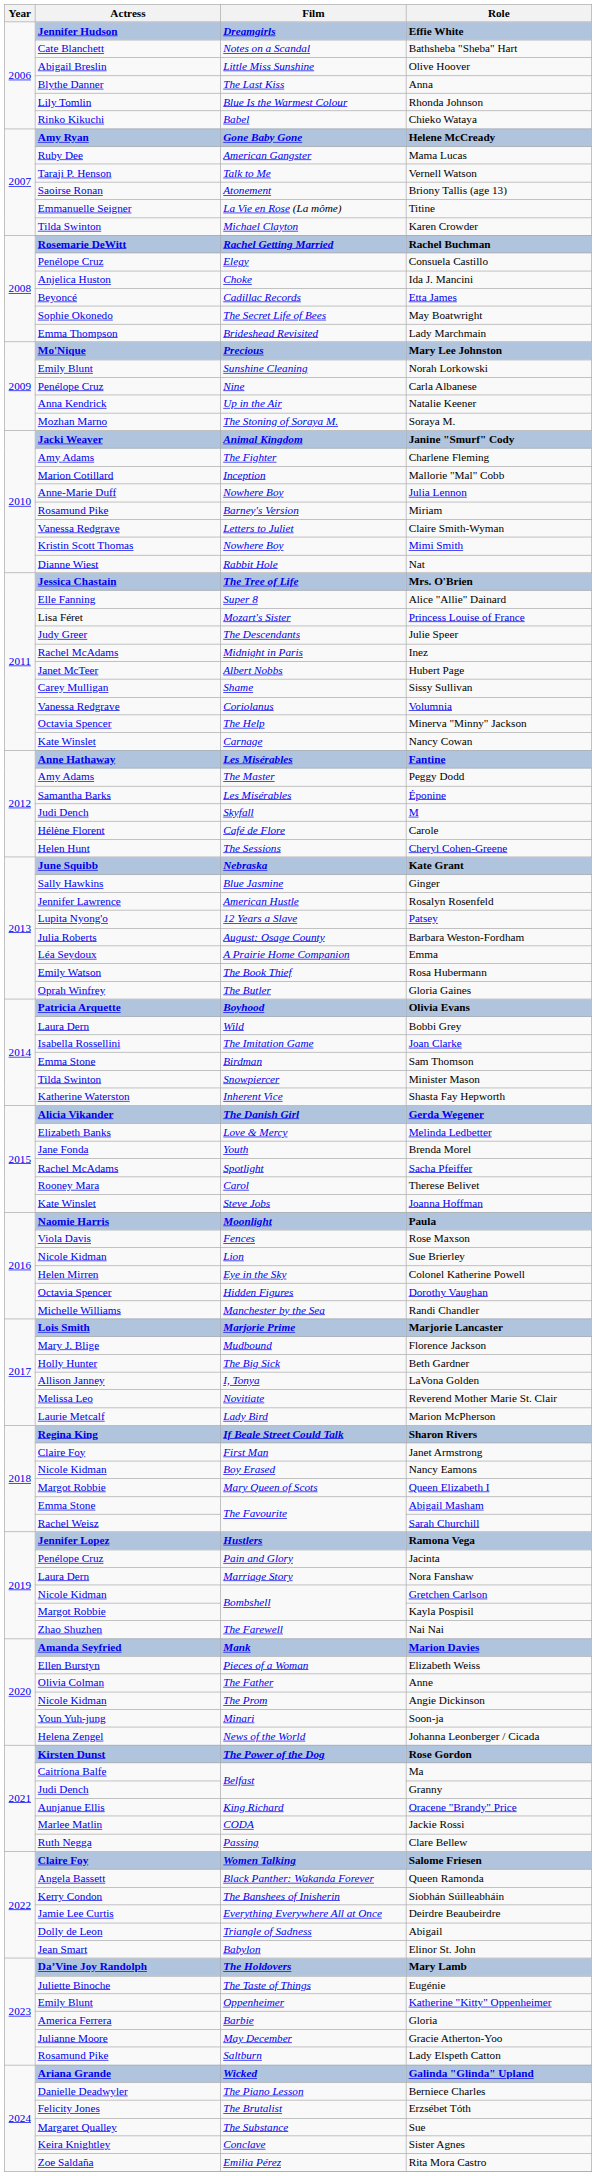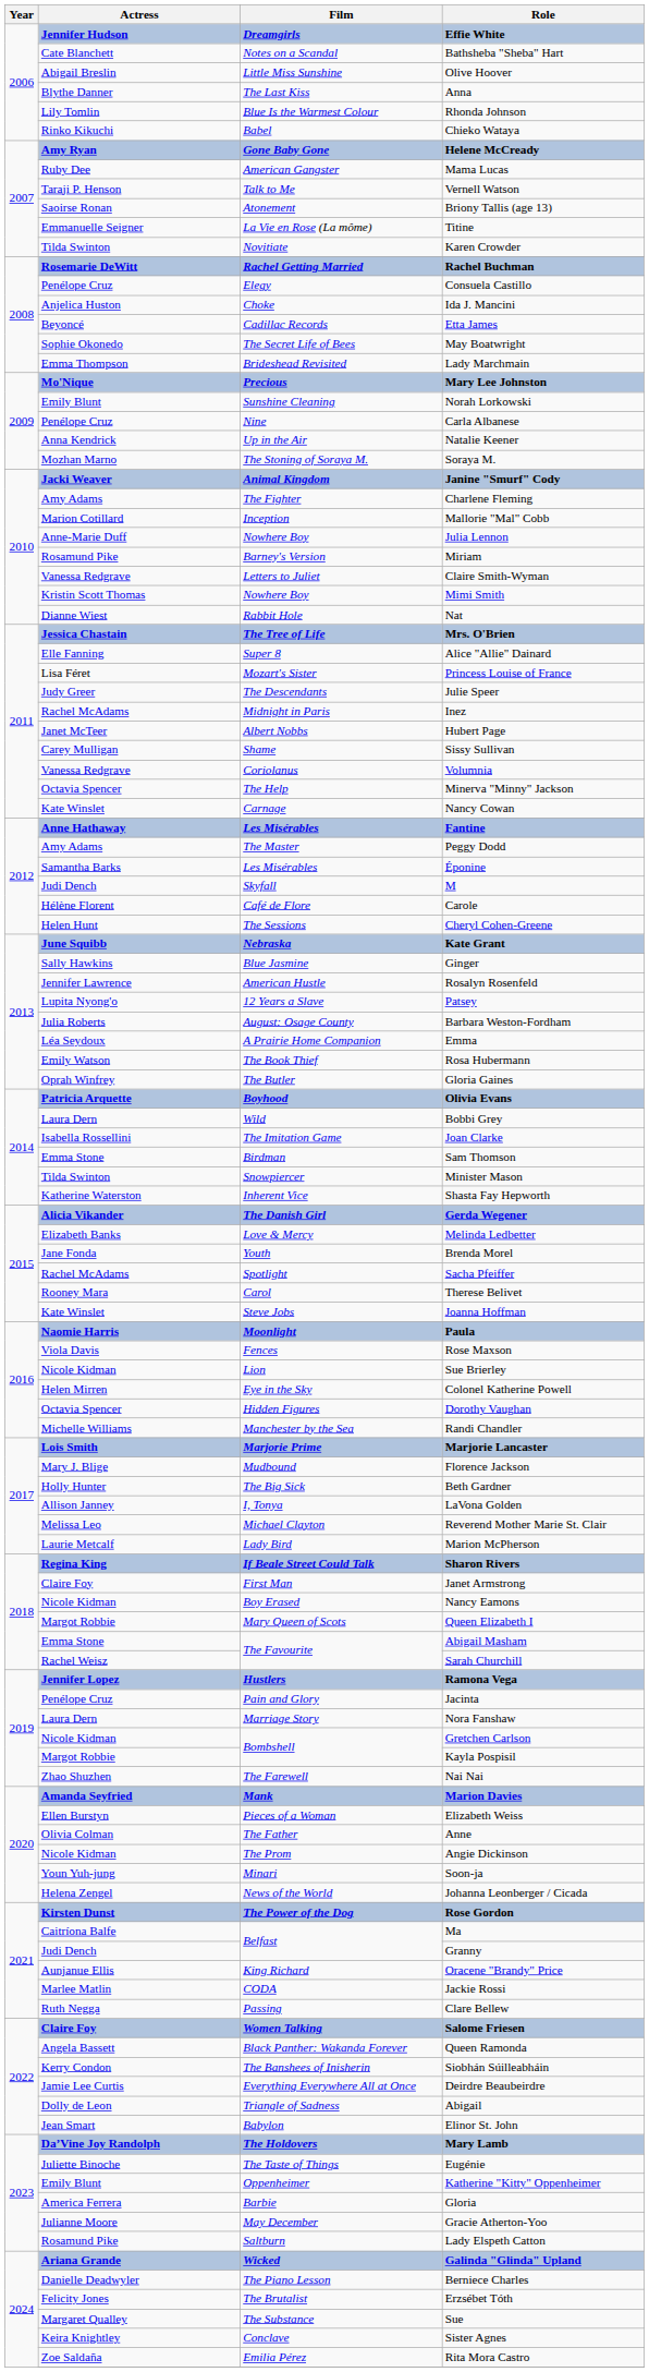Karen Crowder | Film: Michael Clayton -> Novitiate
Reverend Mother Marie St. Clair | Film: Novitiate -> Michael Clayton
